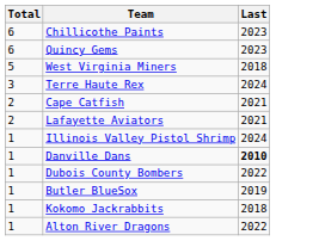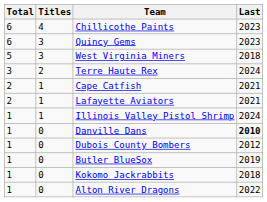+ column: Titles | 4 | 3 | 3 | 2 | 1 | 1 | 1 | 0 | 0 | 0 | 0 | 0
Dubois County Bombers | Last: 2022 -> 2012
